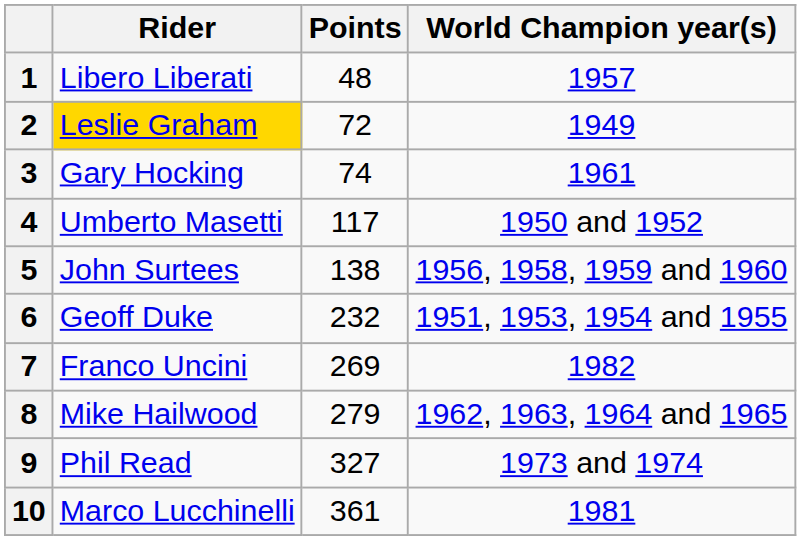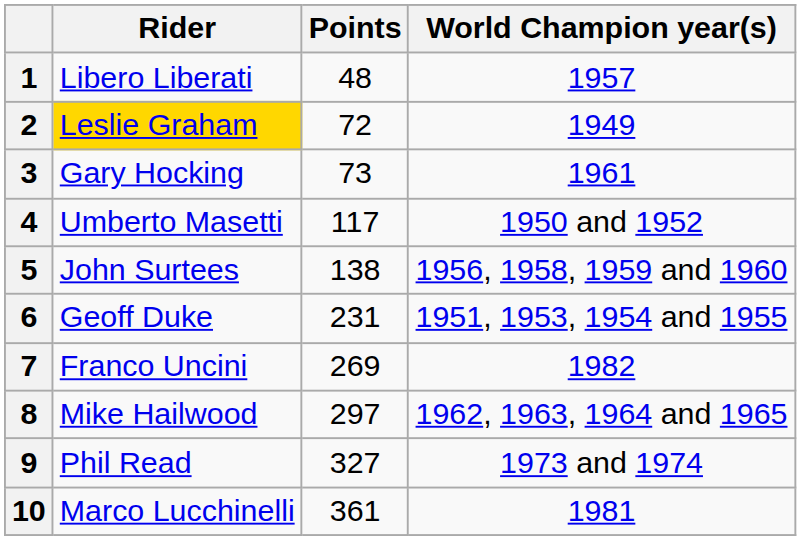3 | Points: 74 -> 73
6 | Points: 232 -> 231
8 | Points: 279 -> 297
